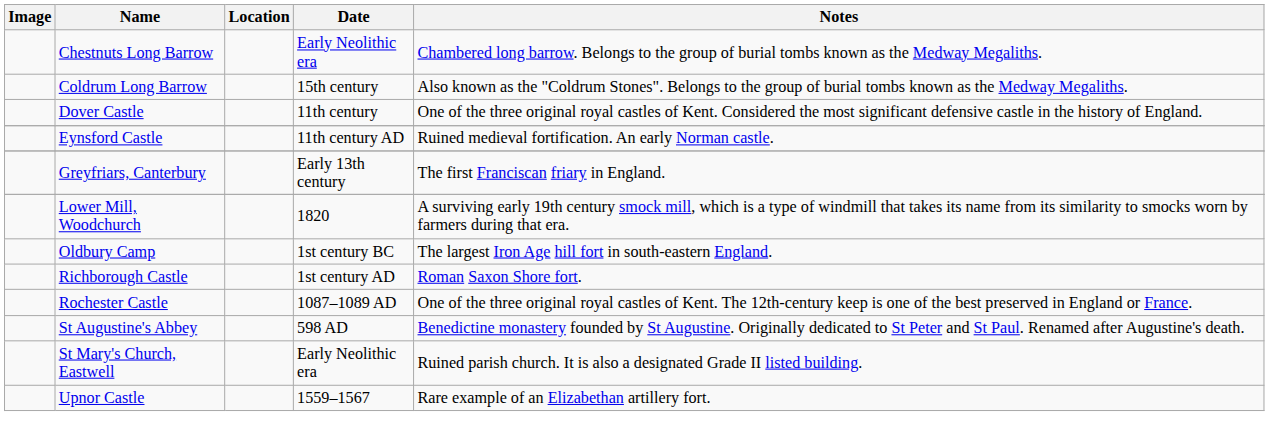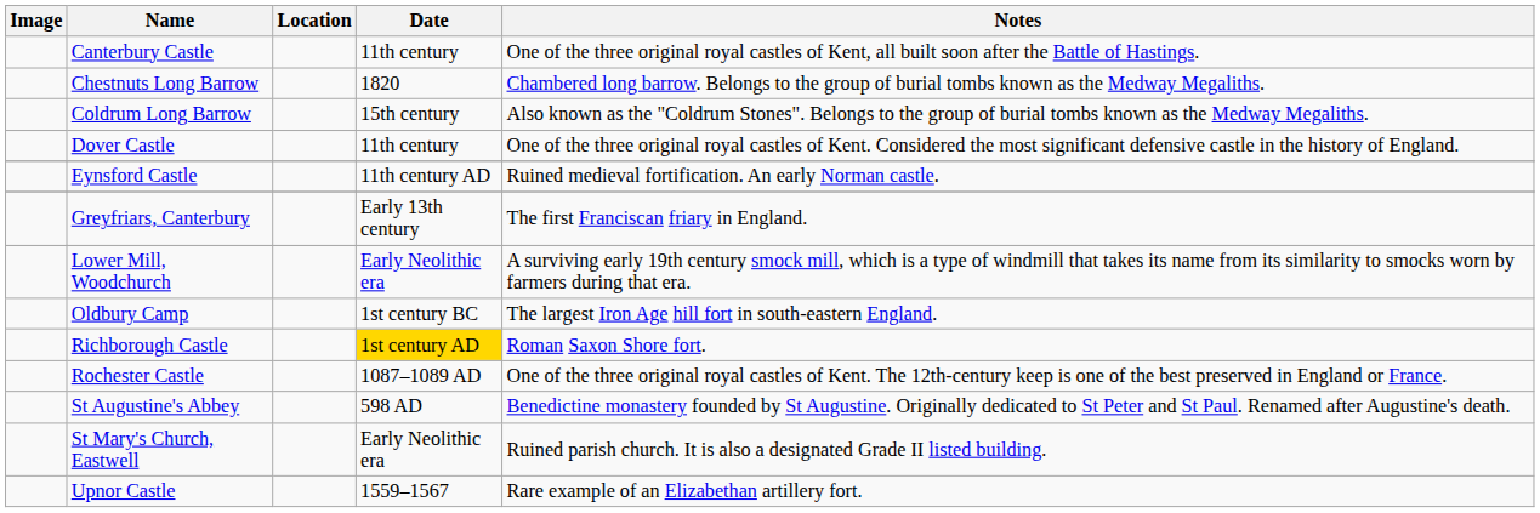+ row: Canterbury Castle | 11th century | One of the three original royal castles of Kent, all built soon after the Battle of Hastings.
Chestnuts Long Barrow | Date: Early Neolithic era -> 1820
Lower Mill, Woodchurch | Date: 1820 -> Early Neolithic era
Richborough Castle | Date: no background -> gold background
